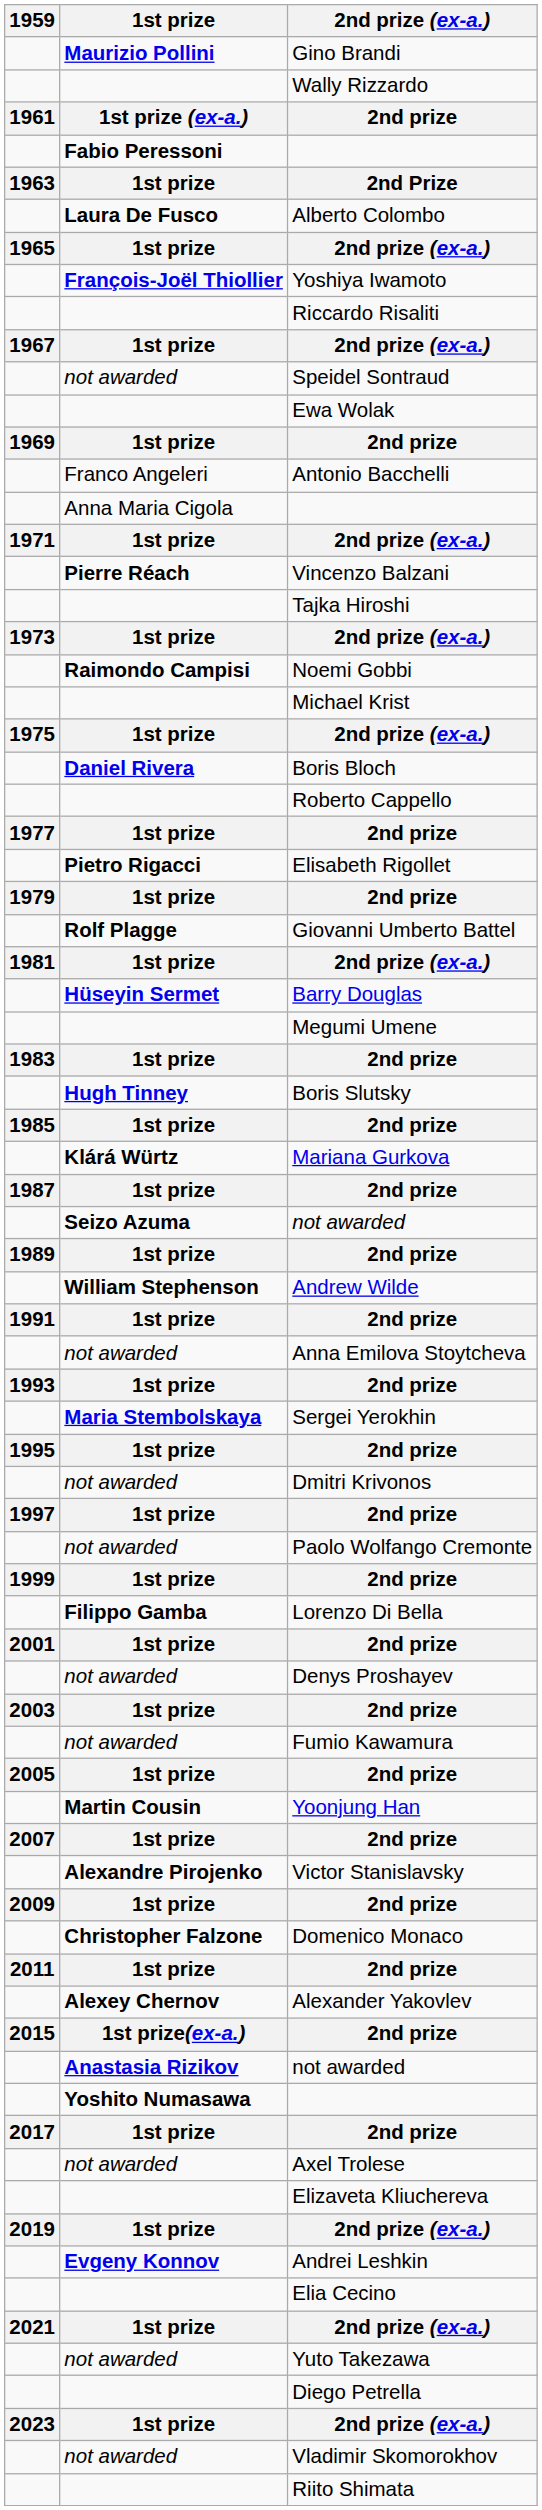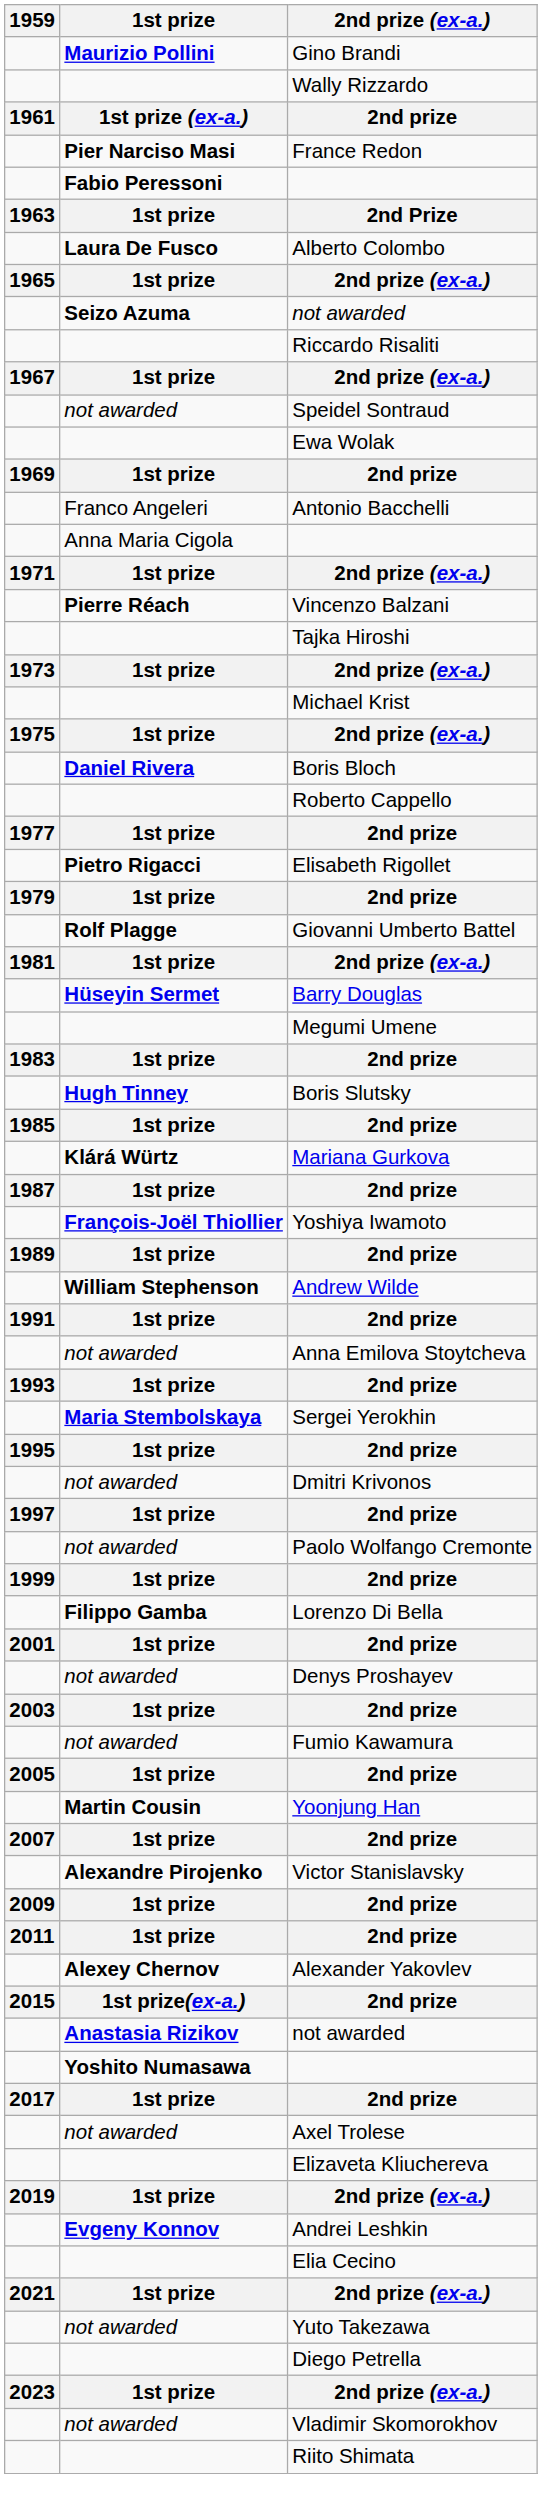+ row: Pier Narciso Masi | France Redon
rows swapped: Yoshiya Iwamoto <-> Seizo Azuma / not awarded
- row: Raimondo Campisi | Noemi Gobbi
- row: Christopher Falzone | Domenico Monaco
